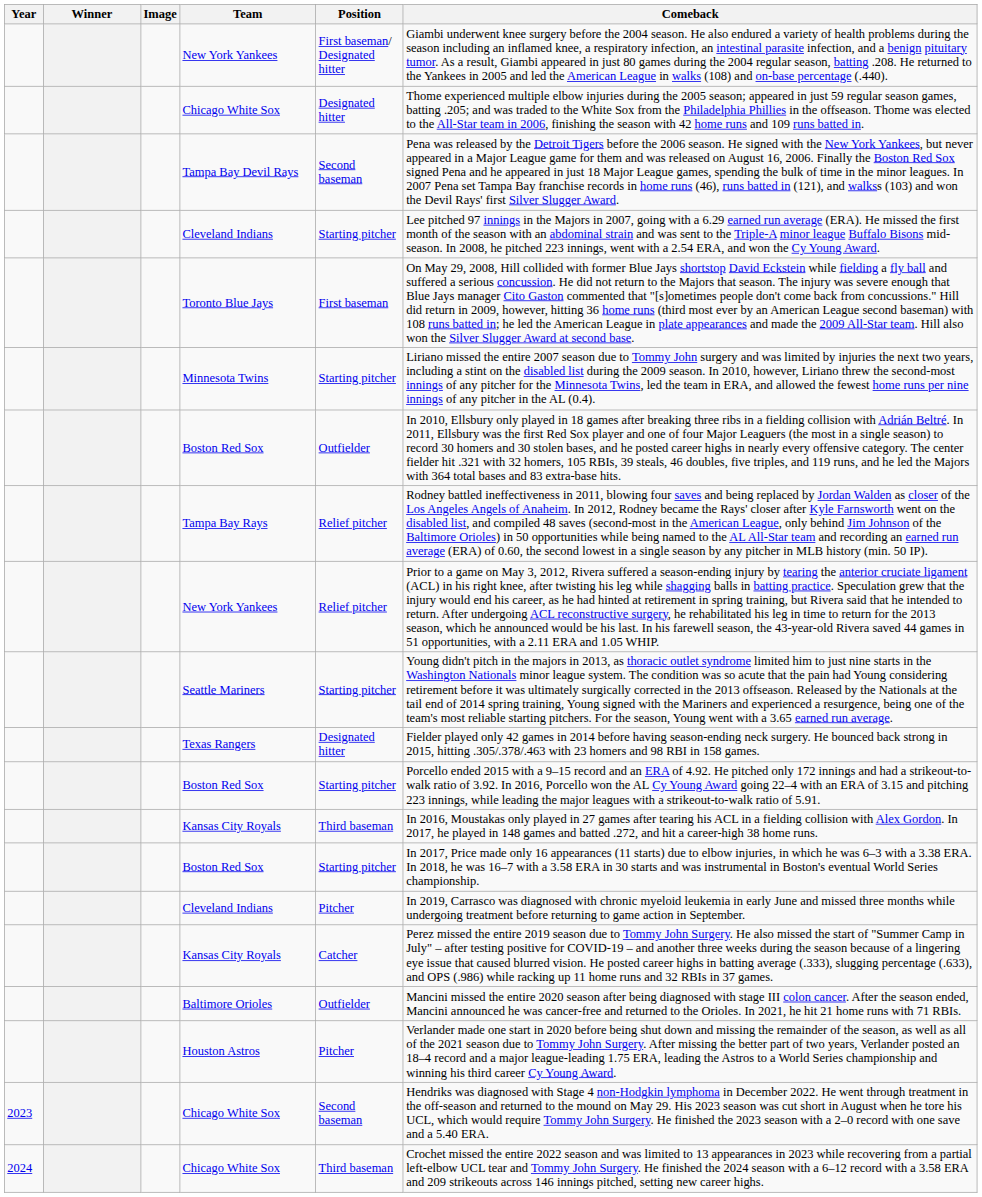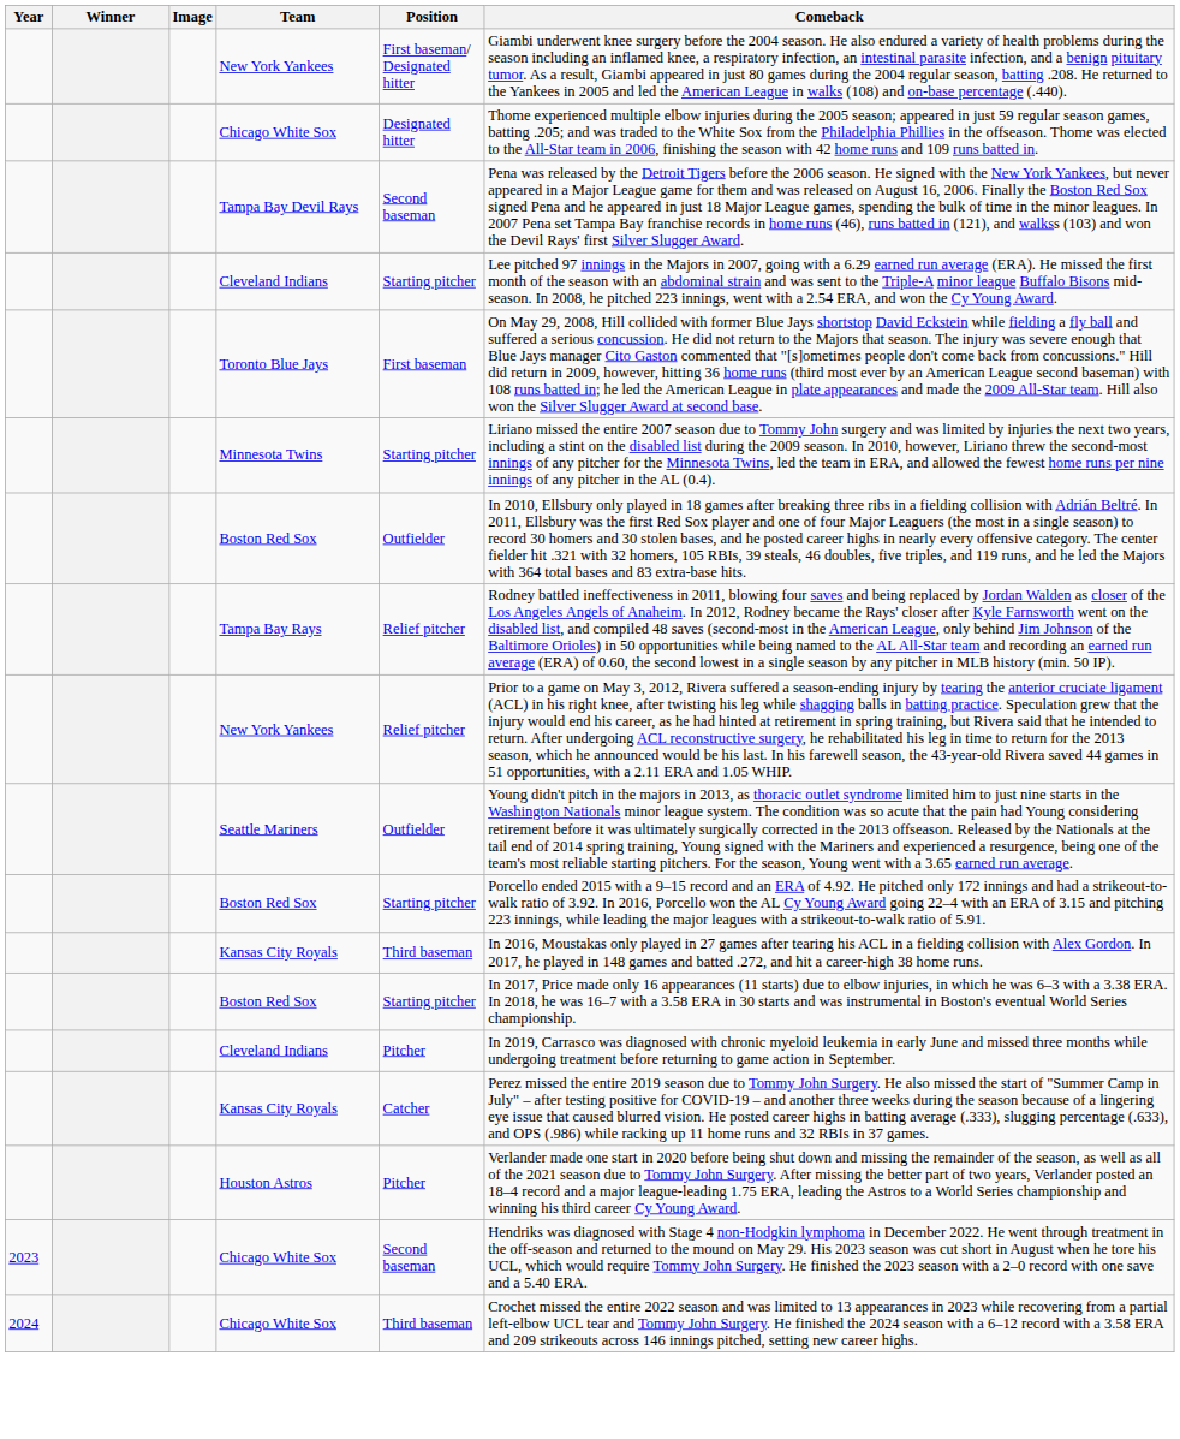Seattle Mariners | Position: Starting pitcher -> Outfielder
- row: Texas Rangers | Designated hitter | Fielder played only 42 games in 2014 before having season-ending neck surgery. He bounced back strong in 2015, hitting .305/.378/.463 with 23 homers and 98 RBI in 158 games.
- row: Baltimore Orioles | Outfielder | Mancini missed the entire 2020 season after being diagnosed with stage III colon cancer. After the season ended, Mancini announced he was cancer-free and returned to the Orioles. In 2021, he hit 21 home runs with 71 RBIs.
